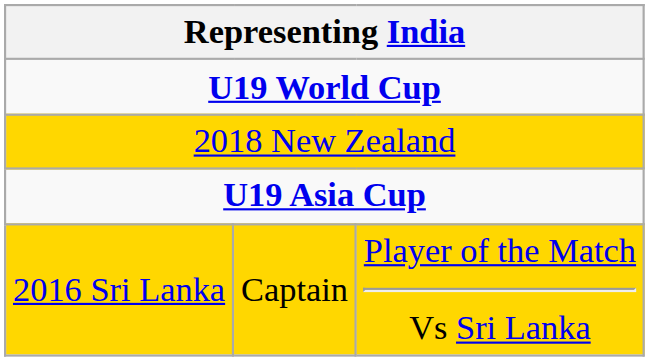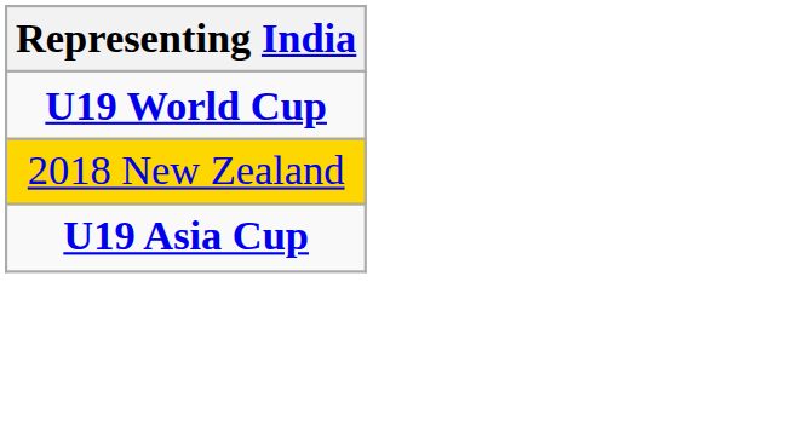- row: 2016 Sri Lanka | Captain | Player of the Match Vs Sri Lanka
